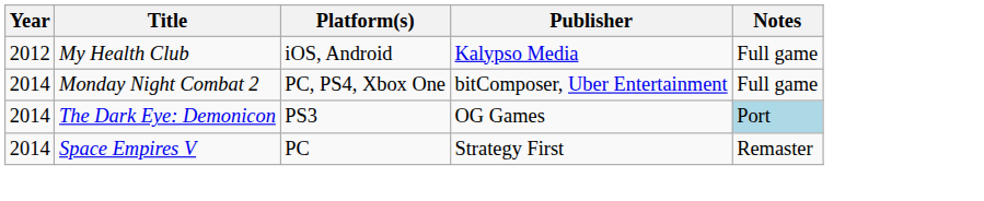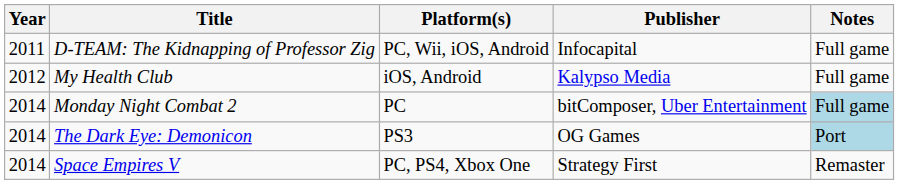+ row: 2011 | D-TEAM: The Kidnapping of Professor Zig | PC, Wii, iOS, Android | Infocapital | Full game
Monday Night Combat 2 | Platform(s): PC, PS4, Xbox One -> PC
Monday Night Combat 2 | Notes: no background -> lightblue background
Space Empires V | Platform(s): PC -> PC, PS4, Xbox One
